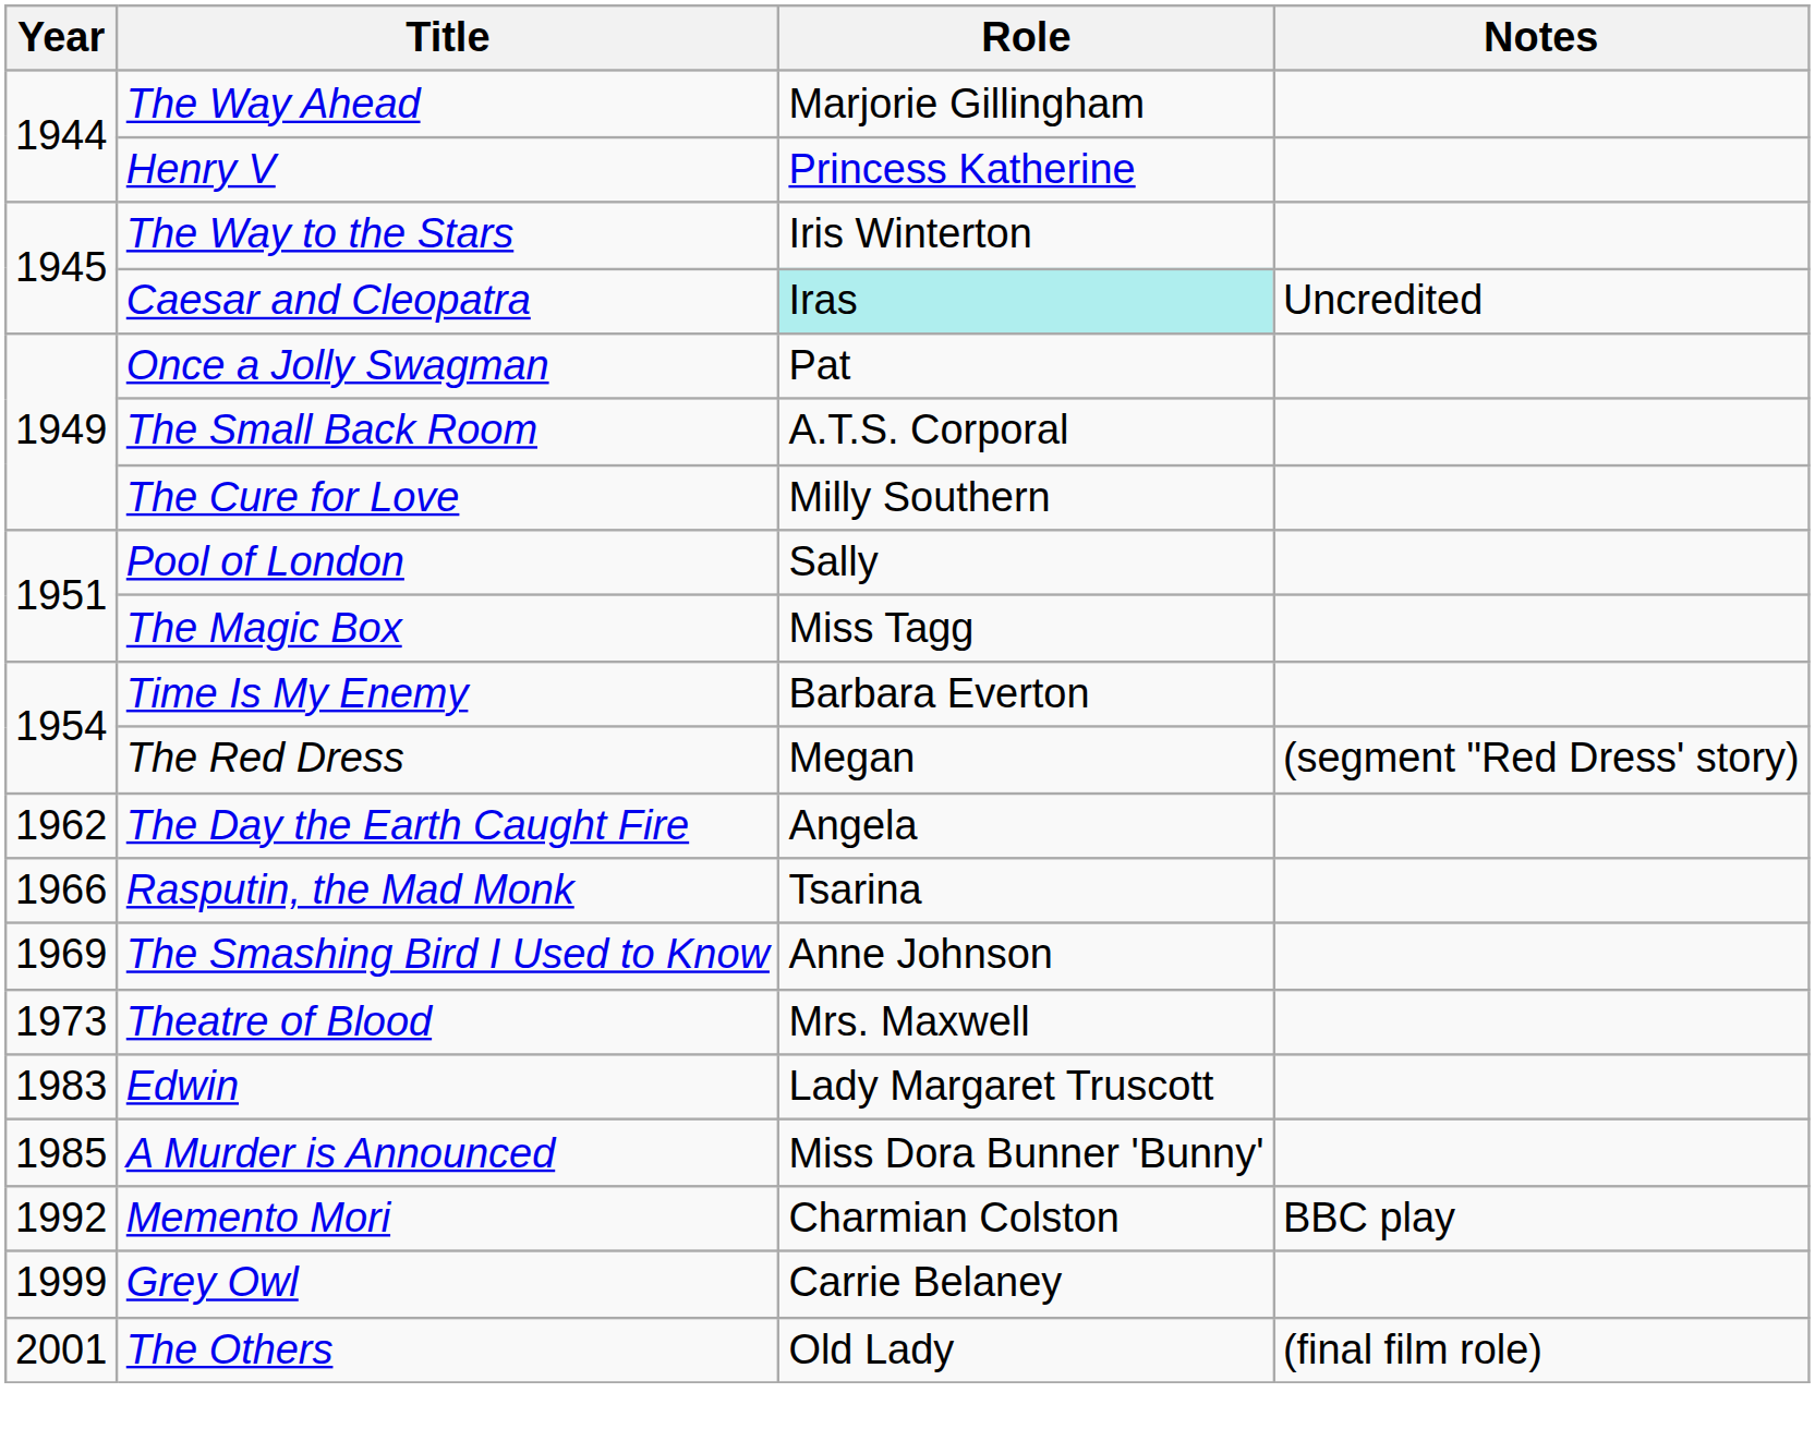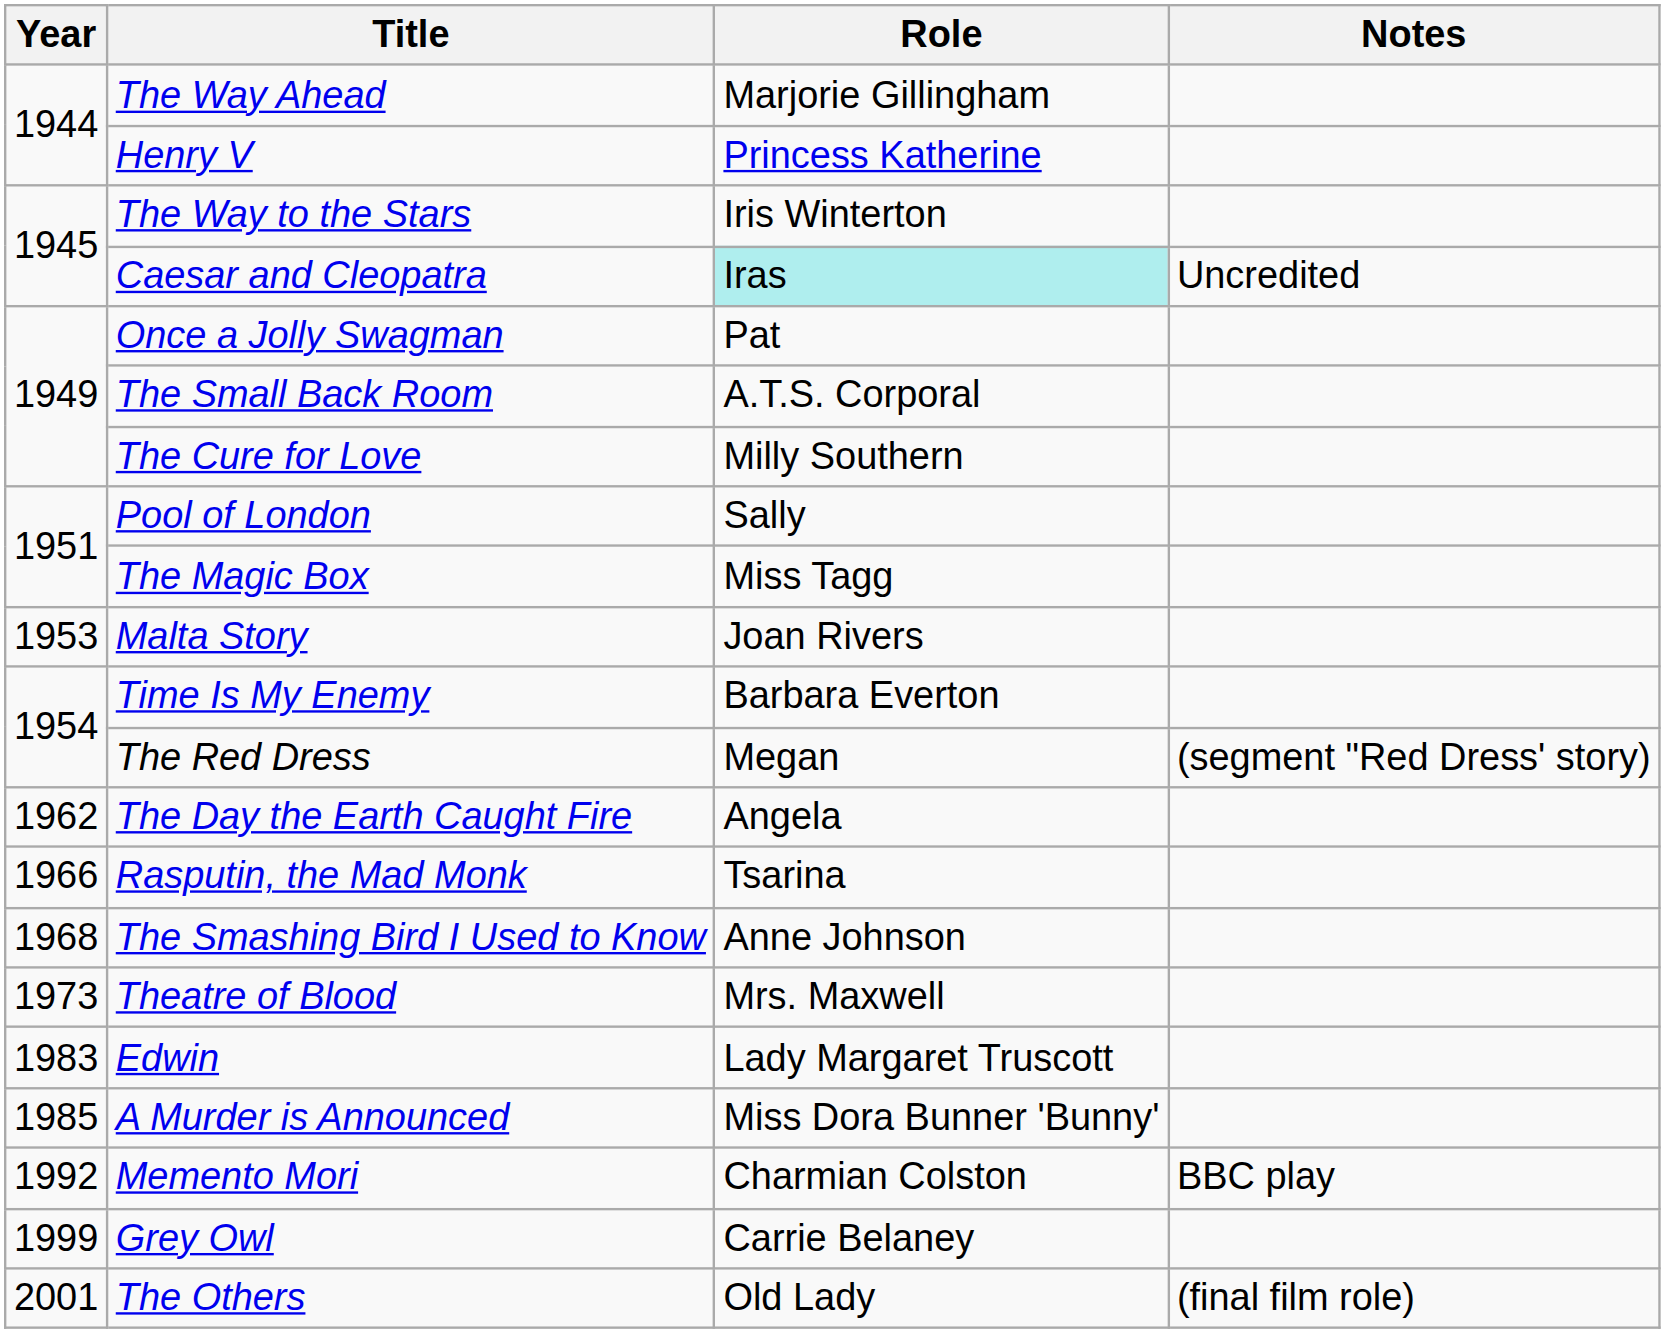+ row: 1953 | Malta Story | Joan Rivers
The Smashing Bird I Used to Know | Year: 1969 -> 1968
